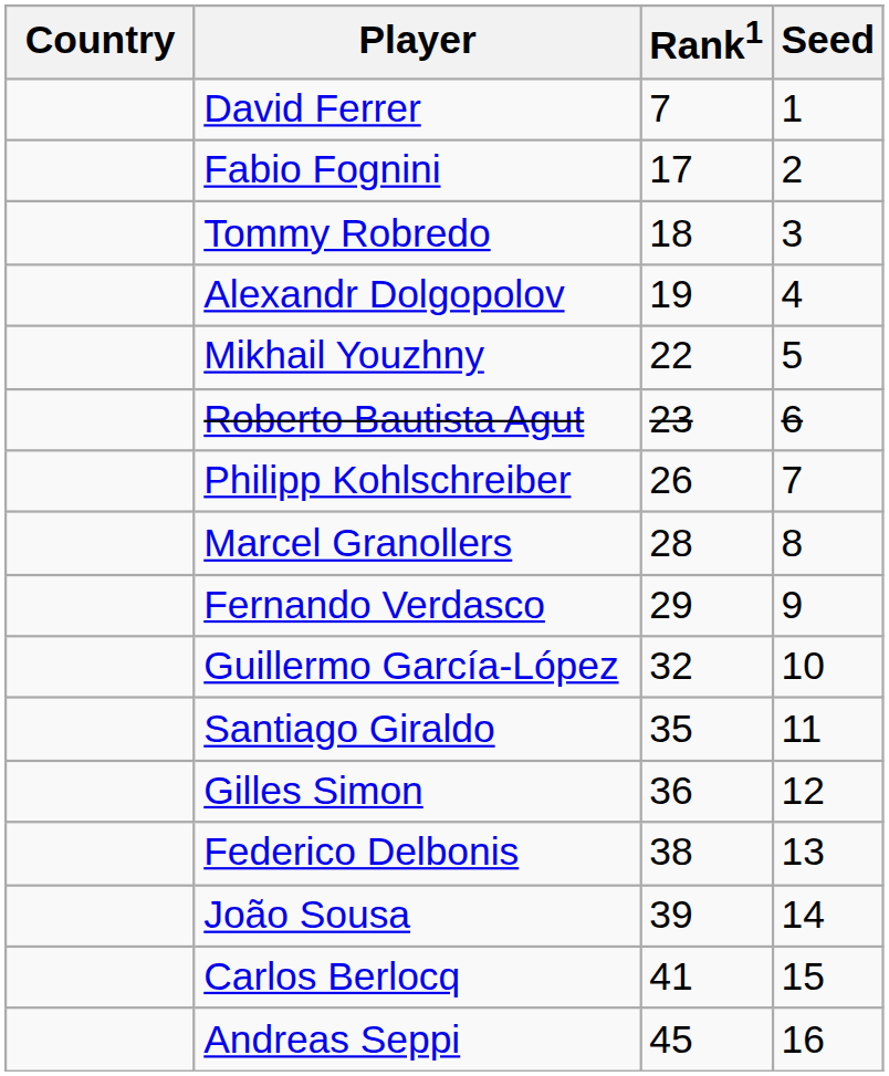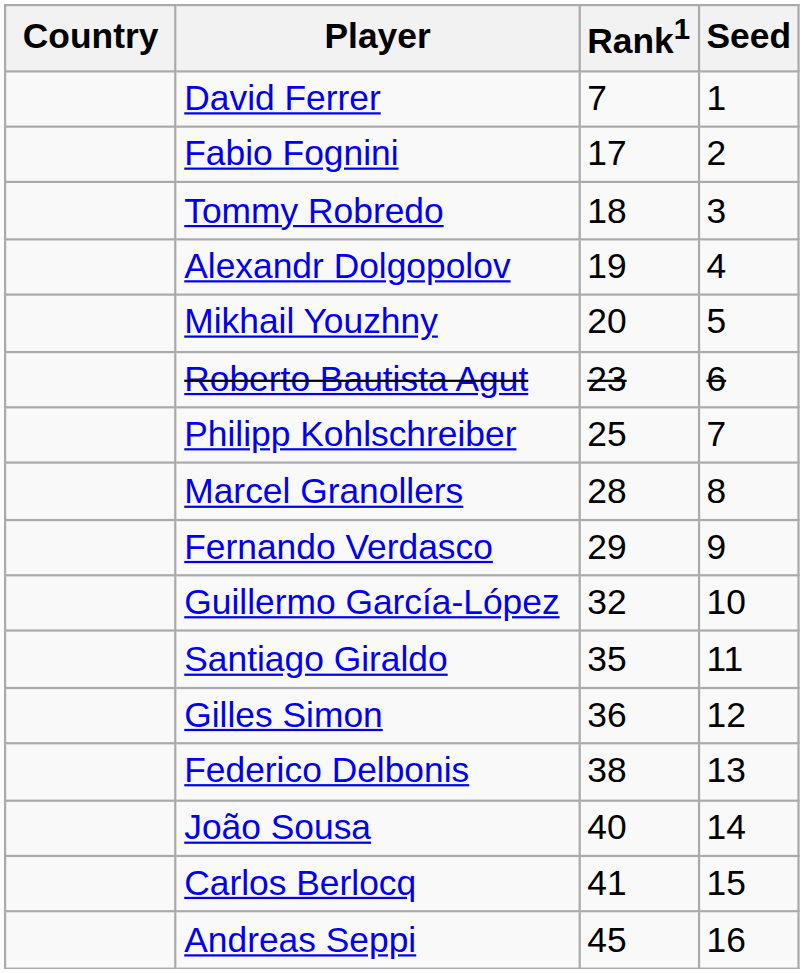Mikhail Youzhny | Rank1: 22 -> 20
Philipp Kohlschreiber | Rank1: 26 -> 25
João Sousa | Rank1: 39 -> 40
